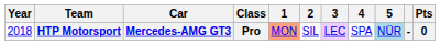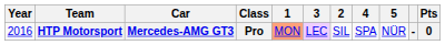columns swapped: 2 <-> 3
HTP Motorsport | Year: 2018 -> 2016
HTP Motorsport | 5: lightblue background -> no background
